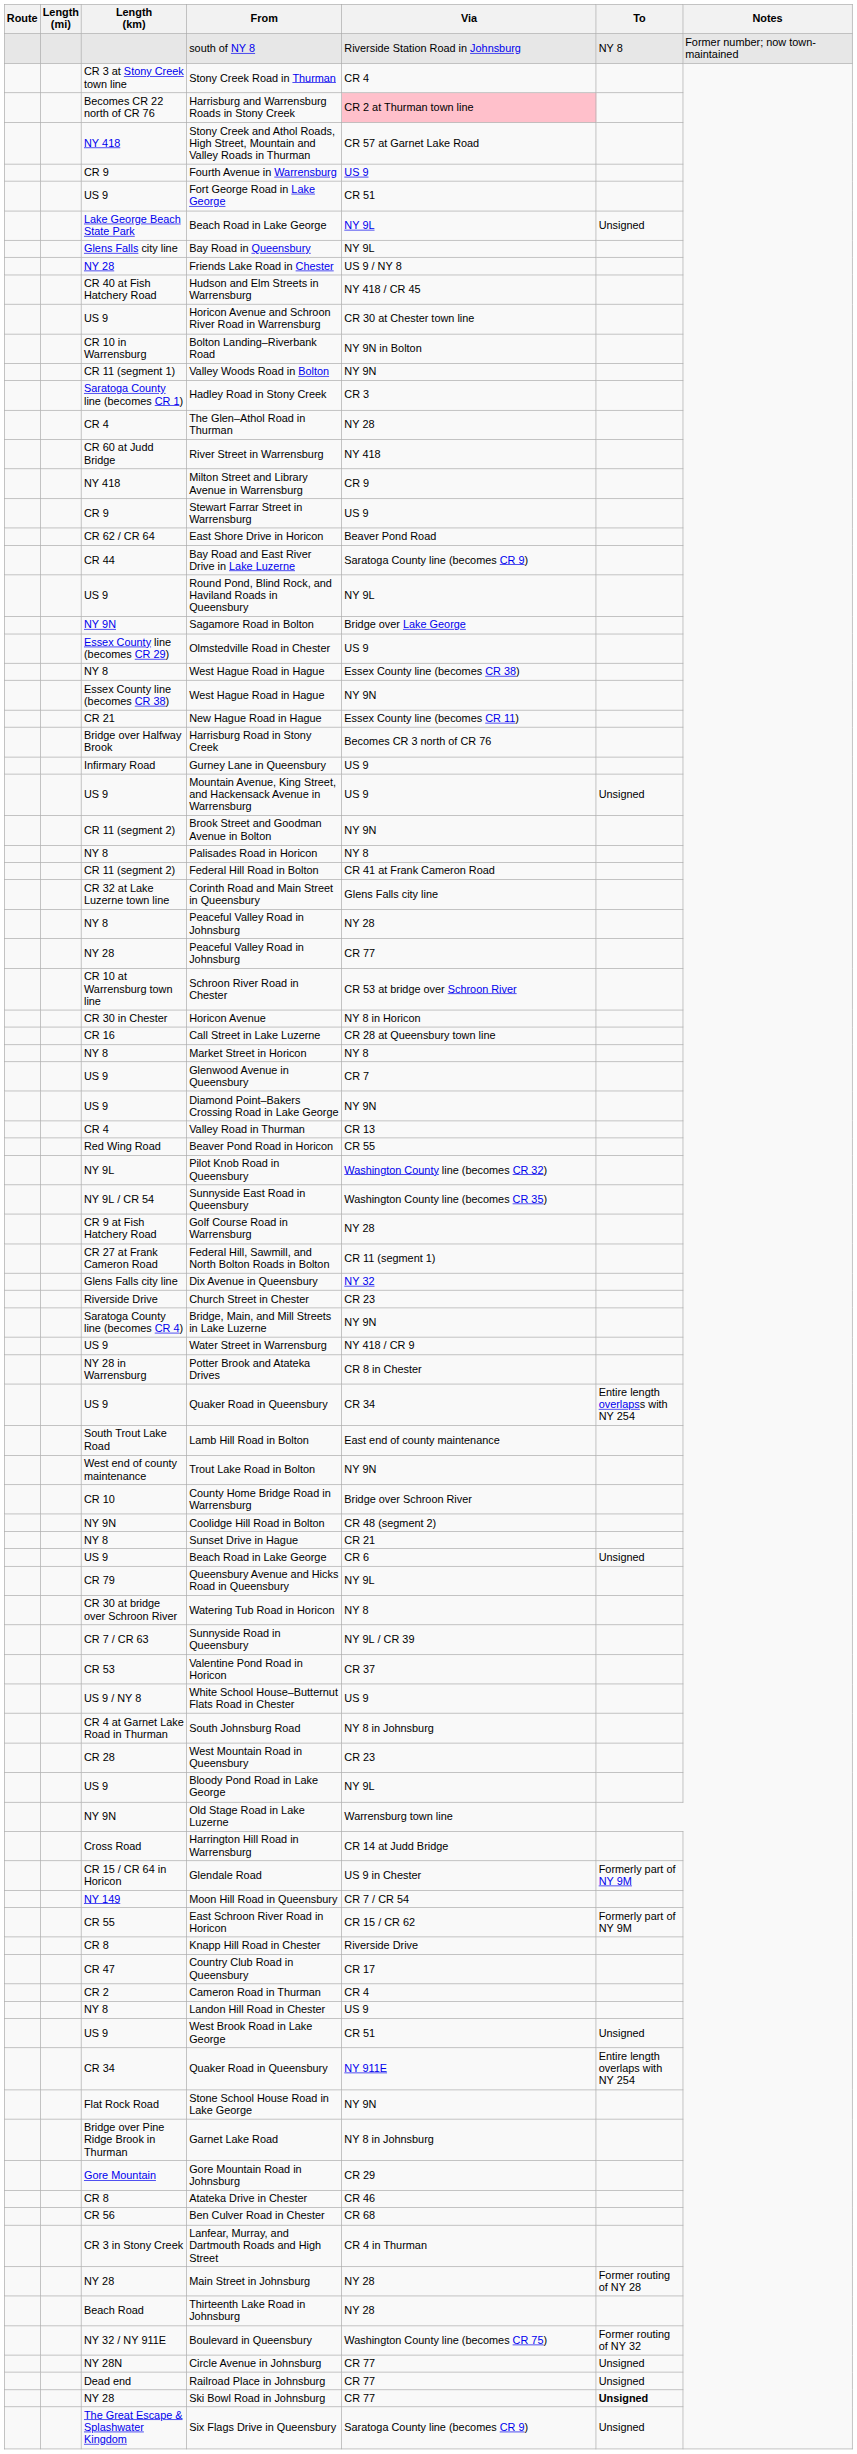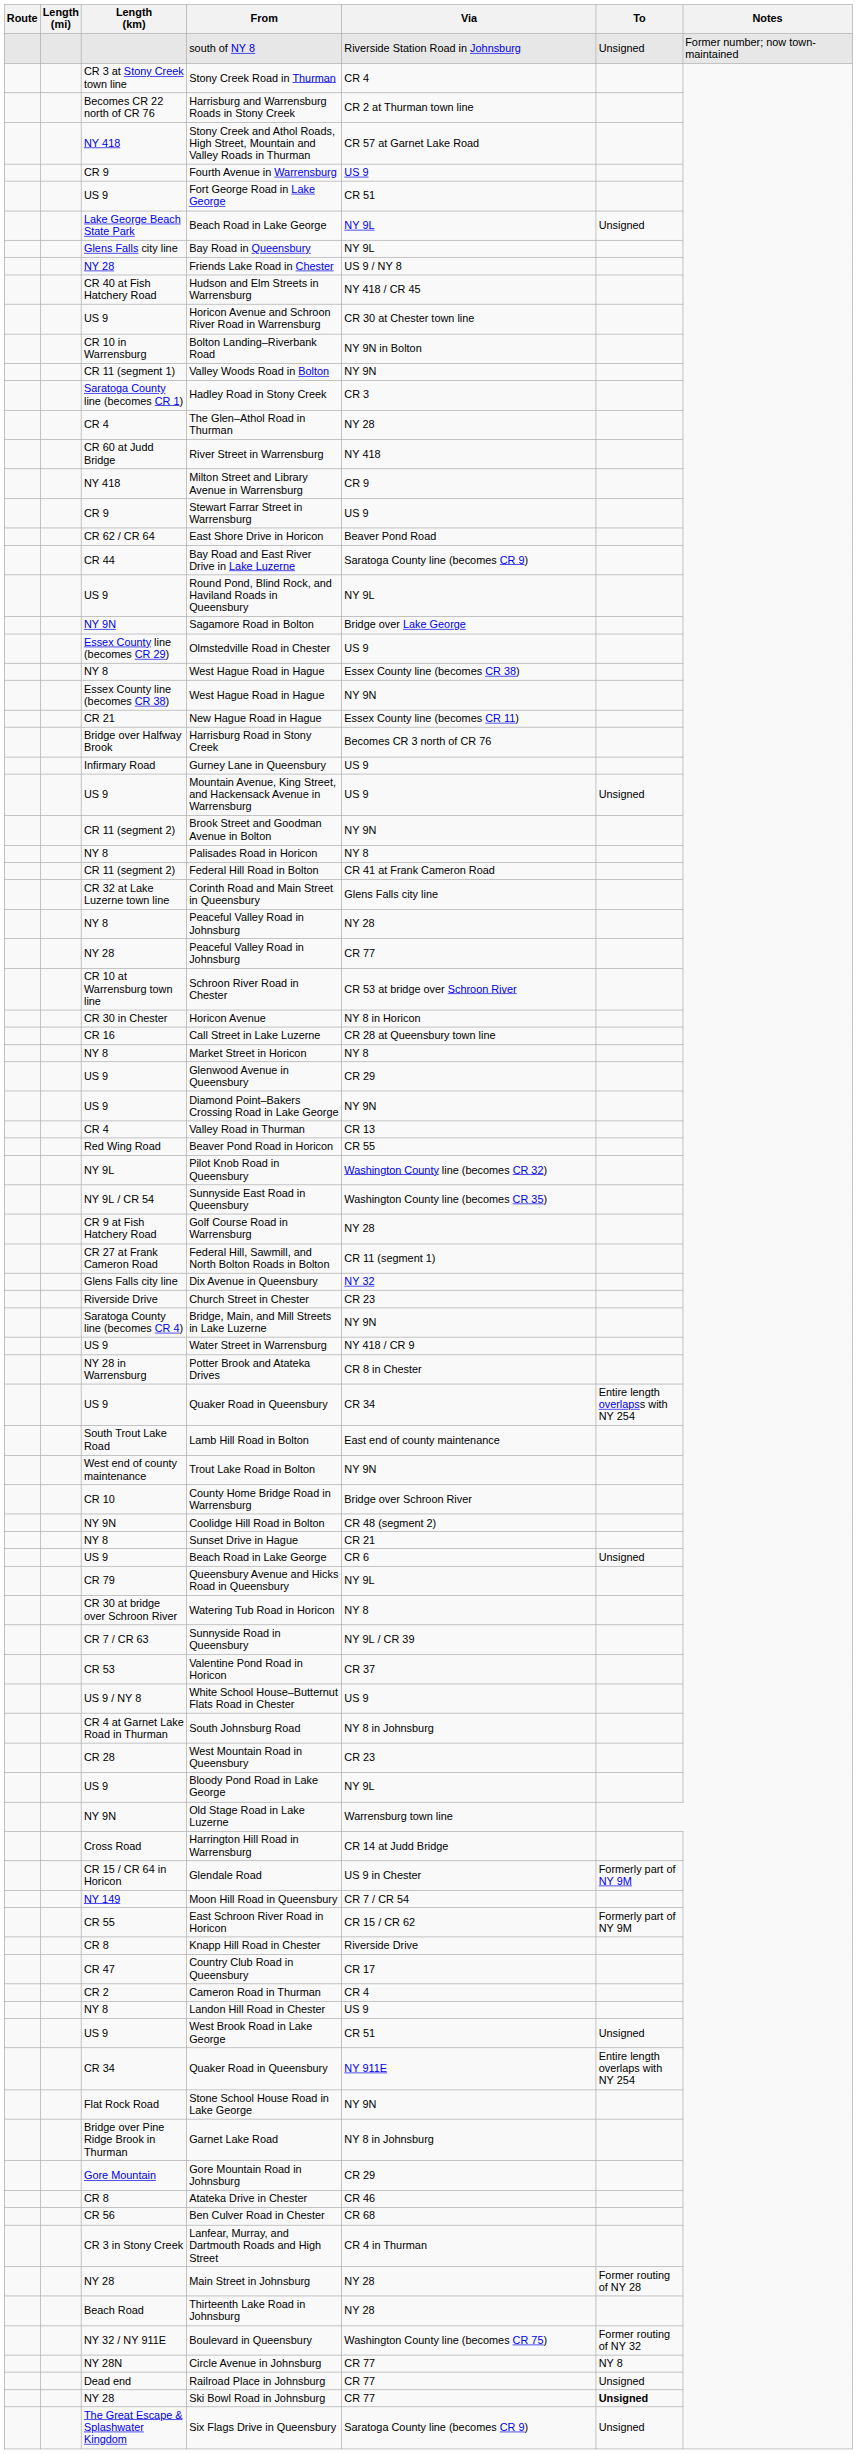south of NY 8 | To: NY 8 -> Unsigned
Harrisburg and Warrensburg Roads in Stony Creek | Via: pink background -> no background
Glenwood Avenue in Queensbury | Via: CR 7 -> CR 29
Circle Avenue in Johnsburg | To: Unsigned -> NY 8
